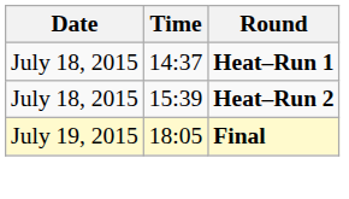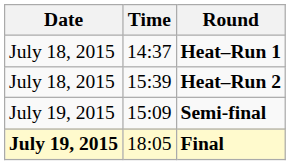+ row: July 19, 2015 | 15:09 | Semi-final
Final | Date: normal -> bold
